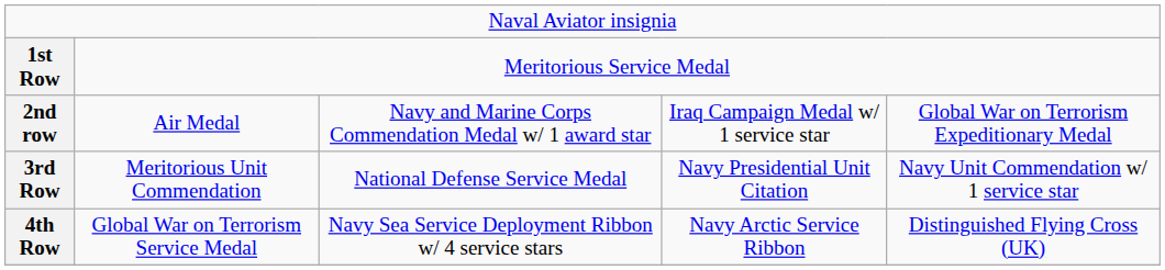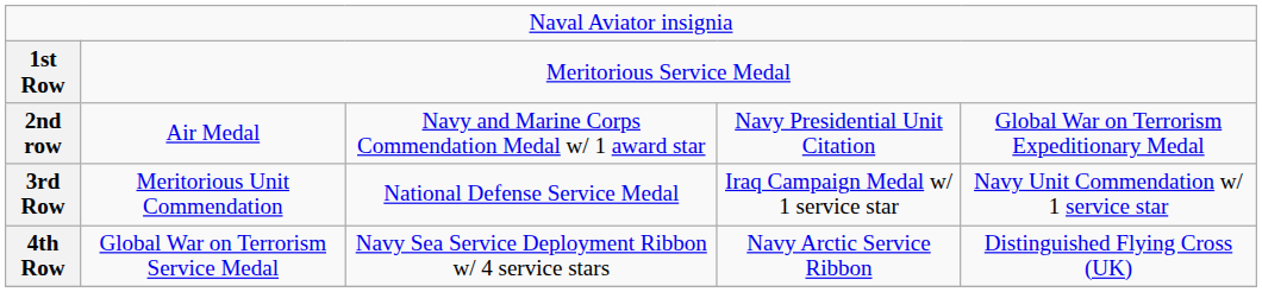2nd row | column 4: Iraq Campaign Medal w/ 1 service star -> Navy Presidential Unit Citation
3rd Row | column 4: Navy Presidential Unit Citation -> Iraq Campaign Medal w/ 1 service star
